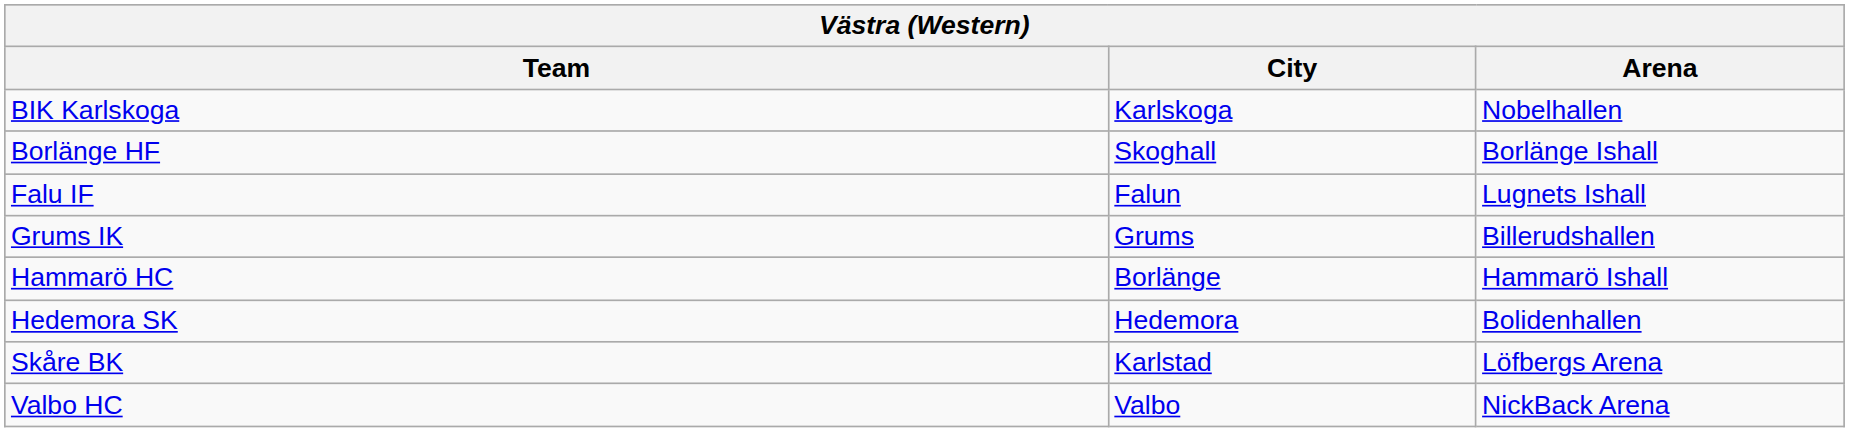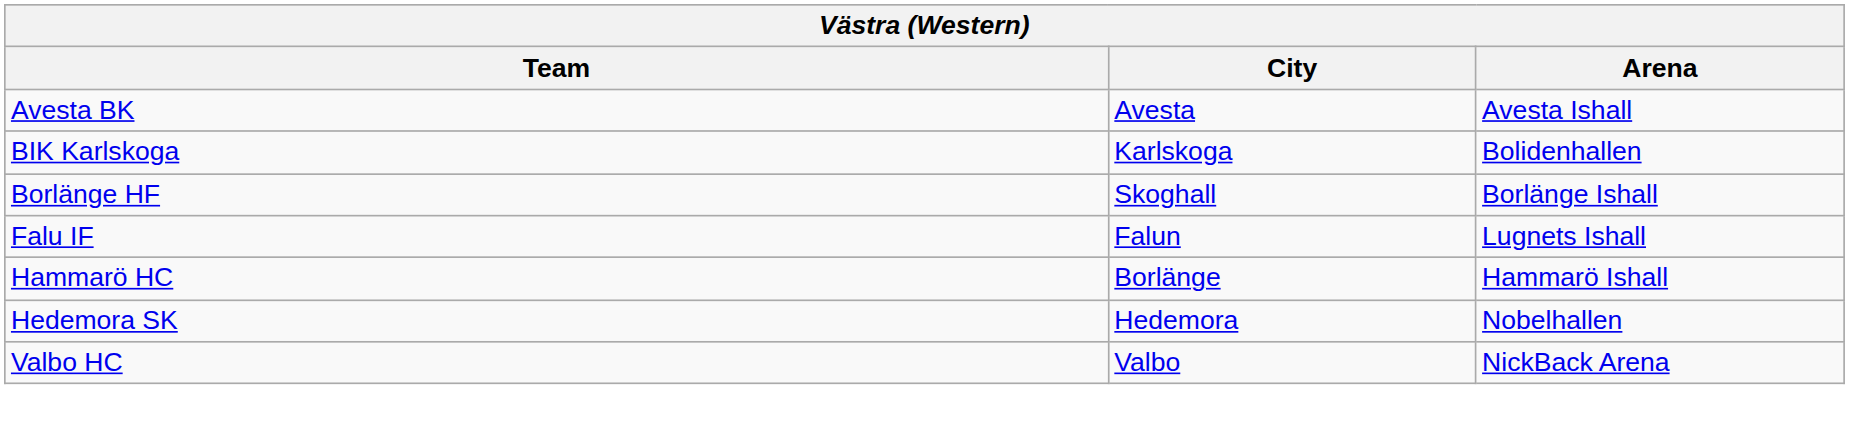+ row: Avesta BK | Avesta | Avesta Ishall
BIK Karlskoga | Arena: Nobelhallen -> Bolidenhallen
- row: Grums IK | Grums | Billerudshallen
Hedemora SK | Arena: Bolidenhallen -> Nobelhallen
- row: Skåre BK | Karlstad | Löfbergs Arena
